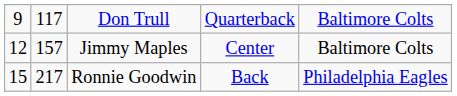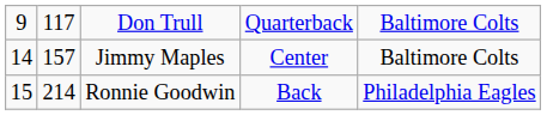Jimmy Maples | column 1: 12 -> 14
Ronnie Goodwin | column 2: 217 -> 214
